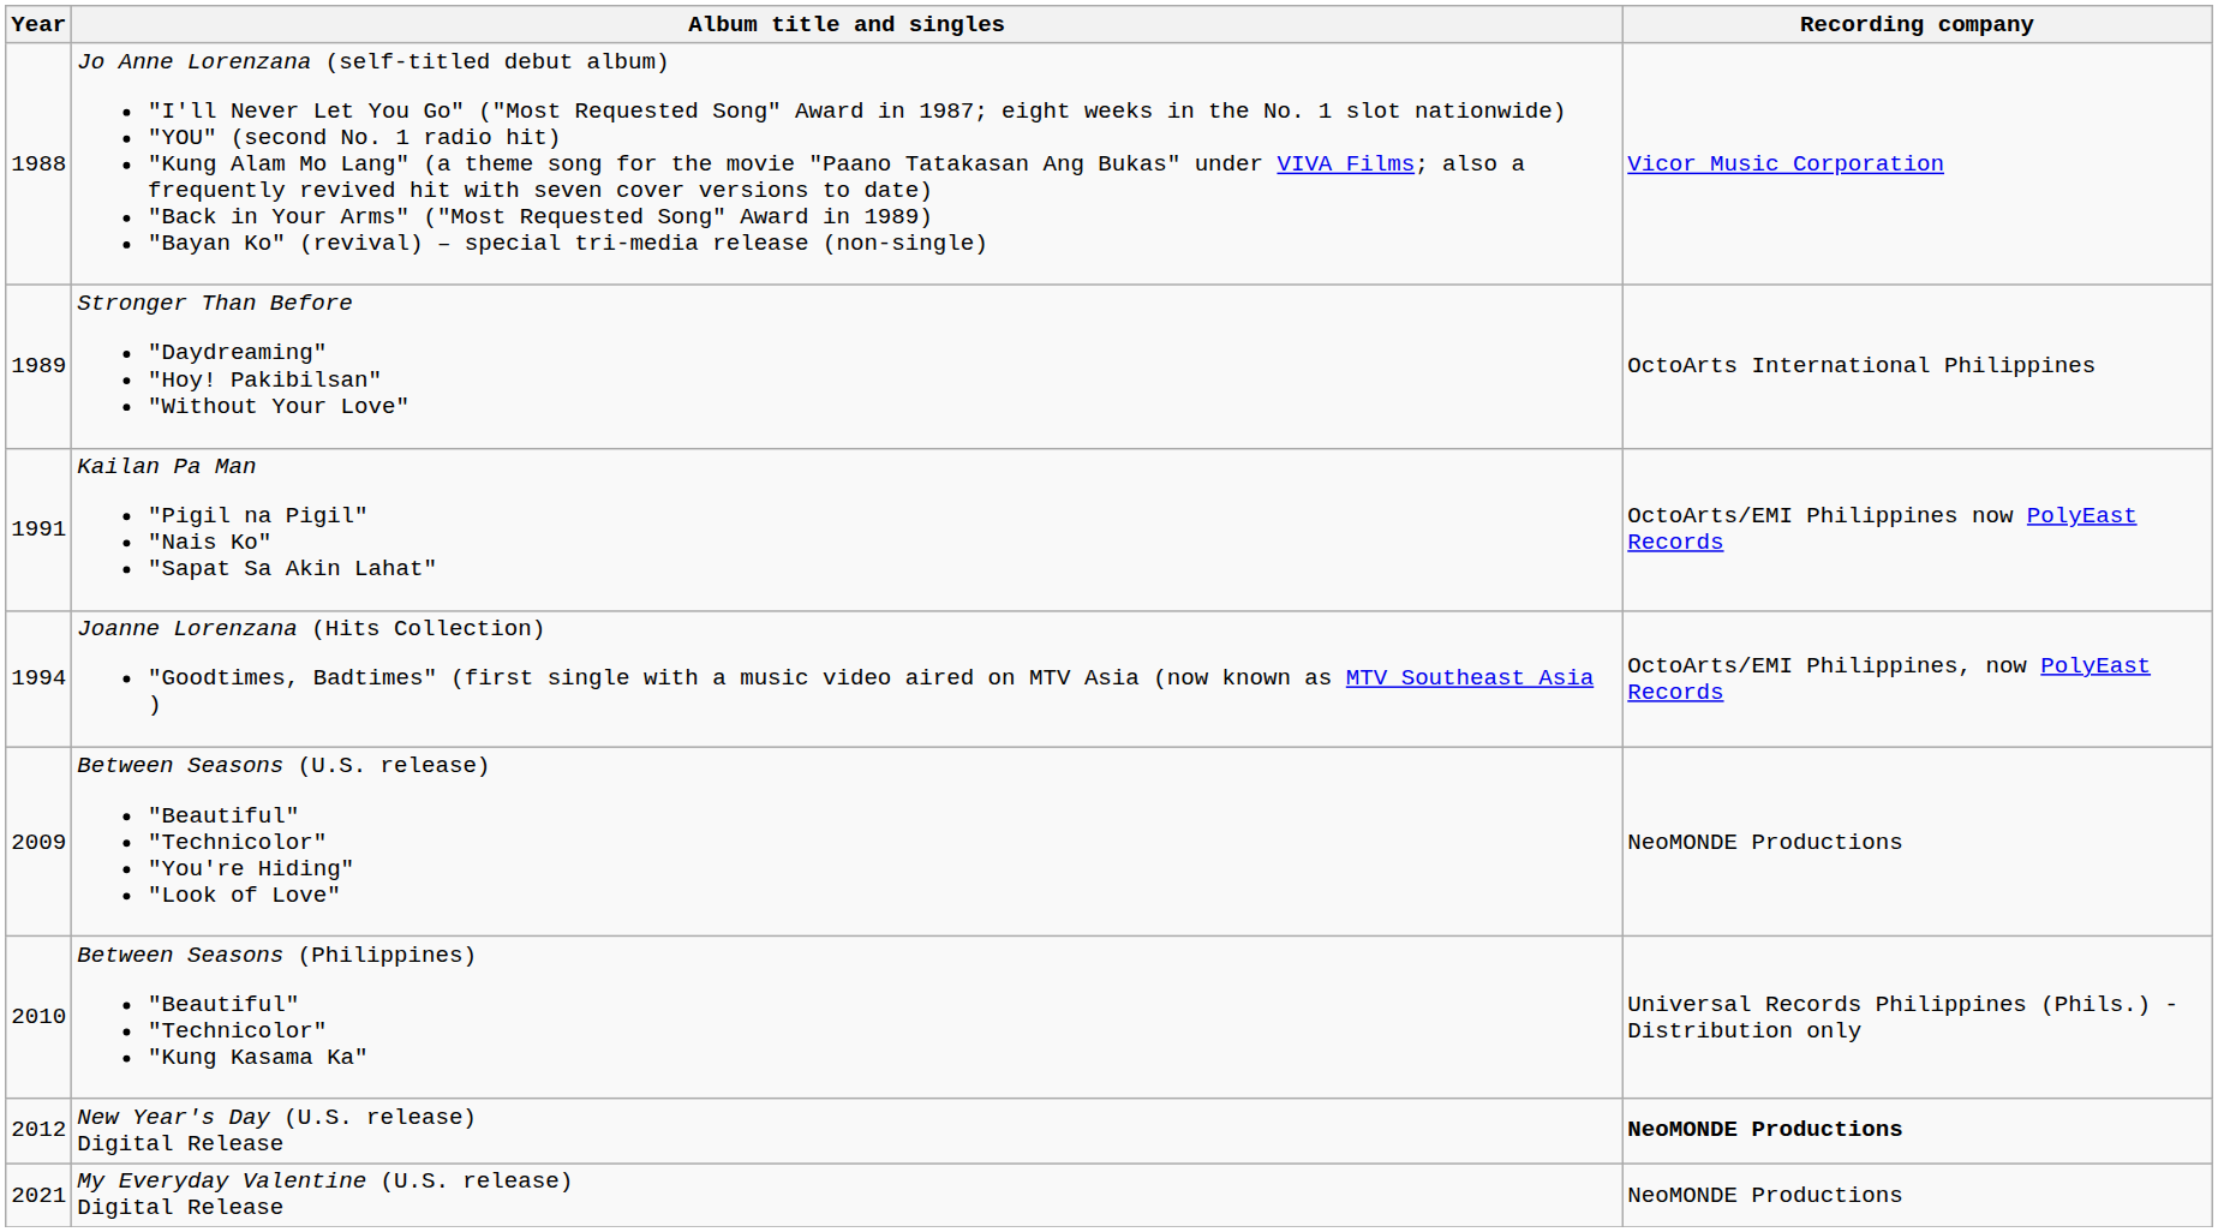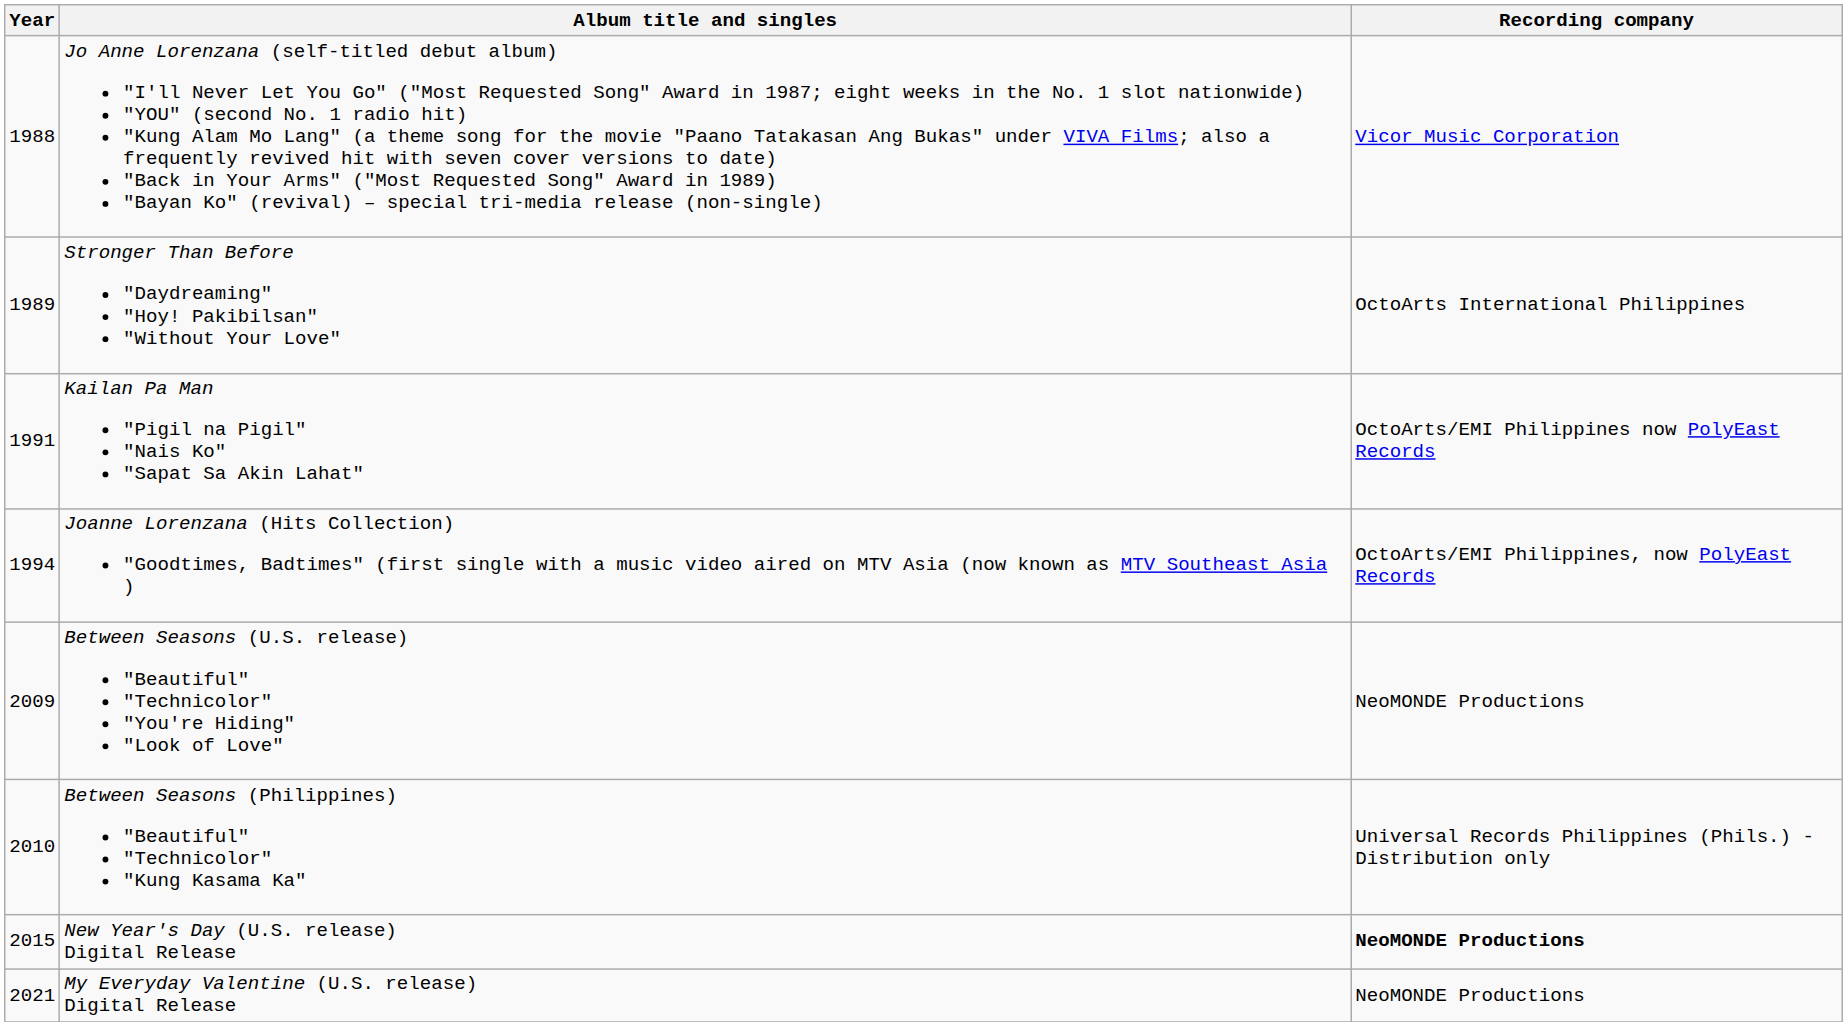New Year's Day (U.S. release) Digital Release | Year: 2012 -> 2015
